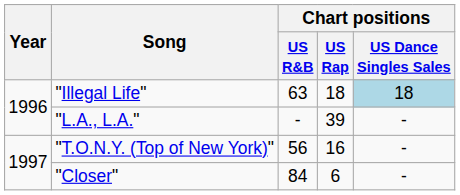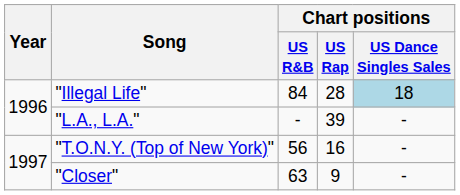"Illegal Life" | Chart positions / US R&B: 63 -> 84
"Illegal Life" | Chart positions / US Rap: 18 -> 28
"Closer" | Chart positions / US R&B: 84 -> 63
"Closer" | Chart positions / US Rap: 6 -> 9
